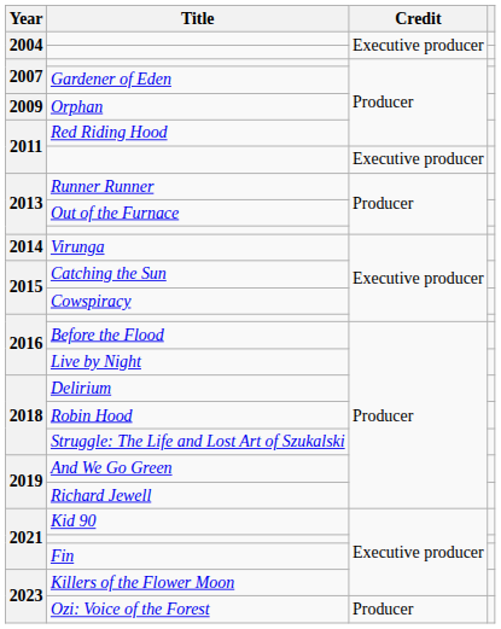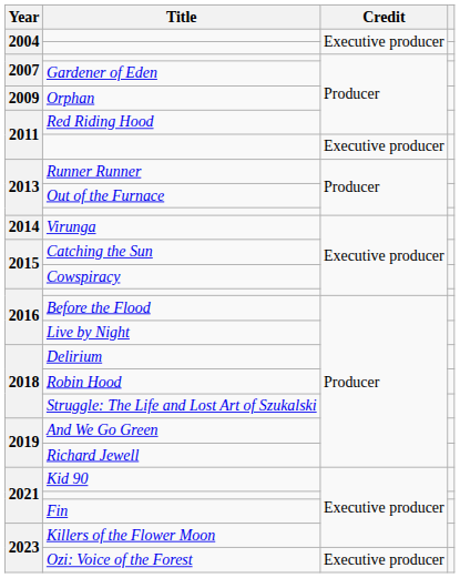Ozi: Voice of the Forest | Credit: Producer -> Executive producer
